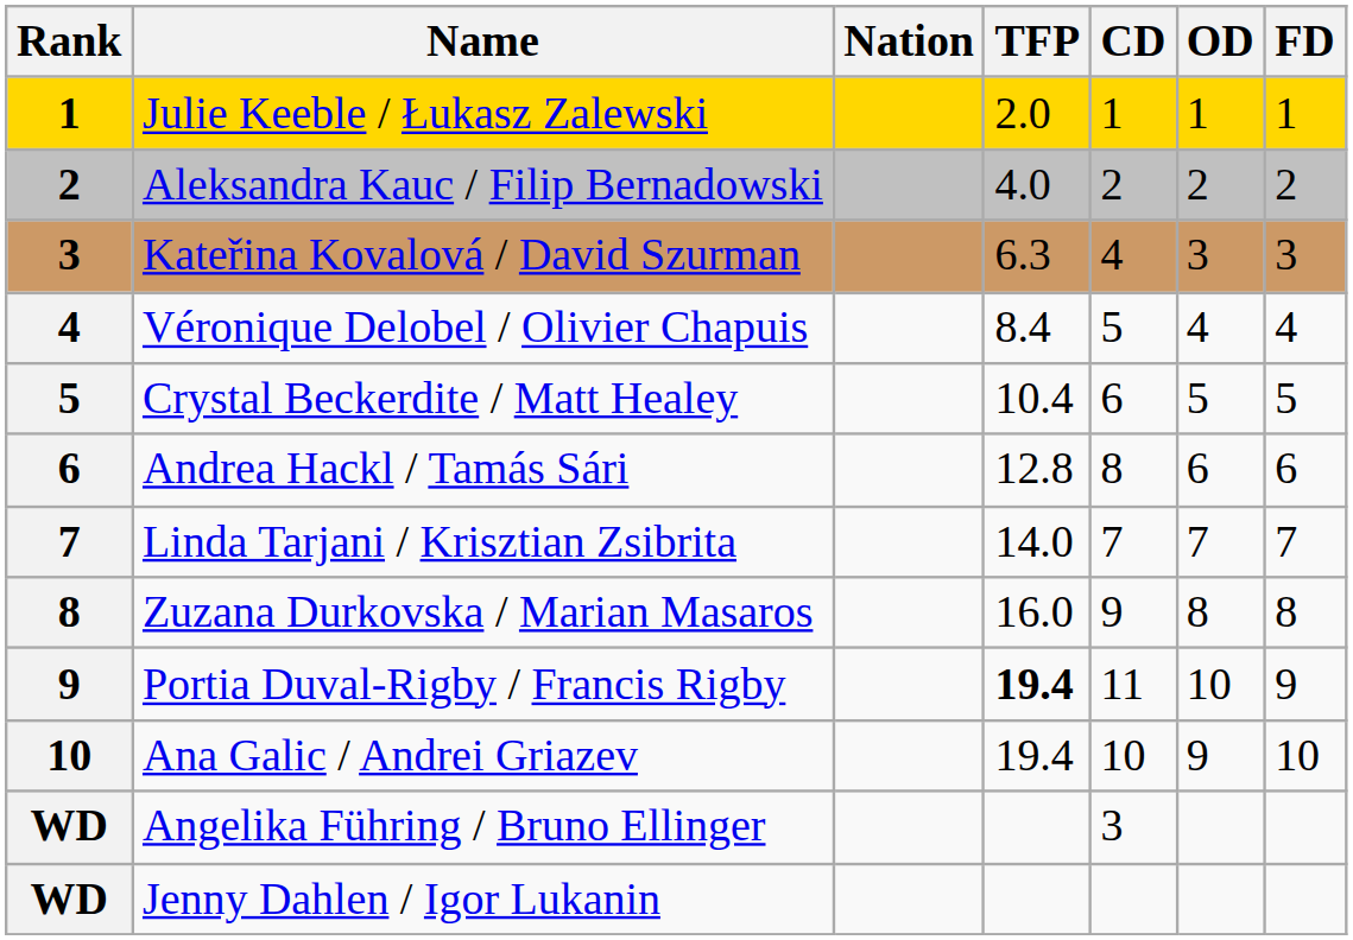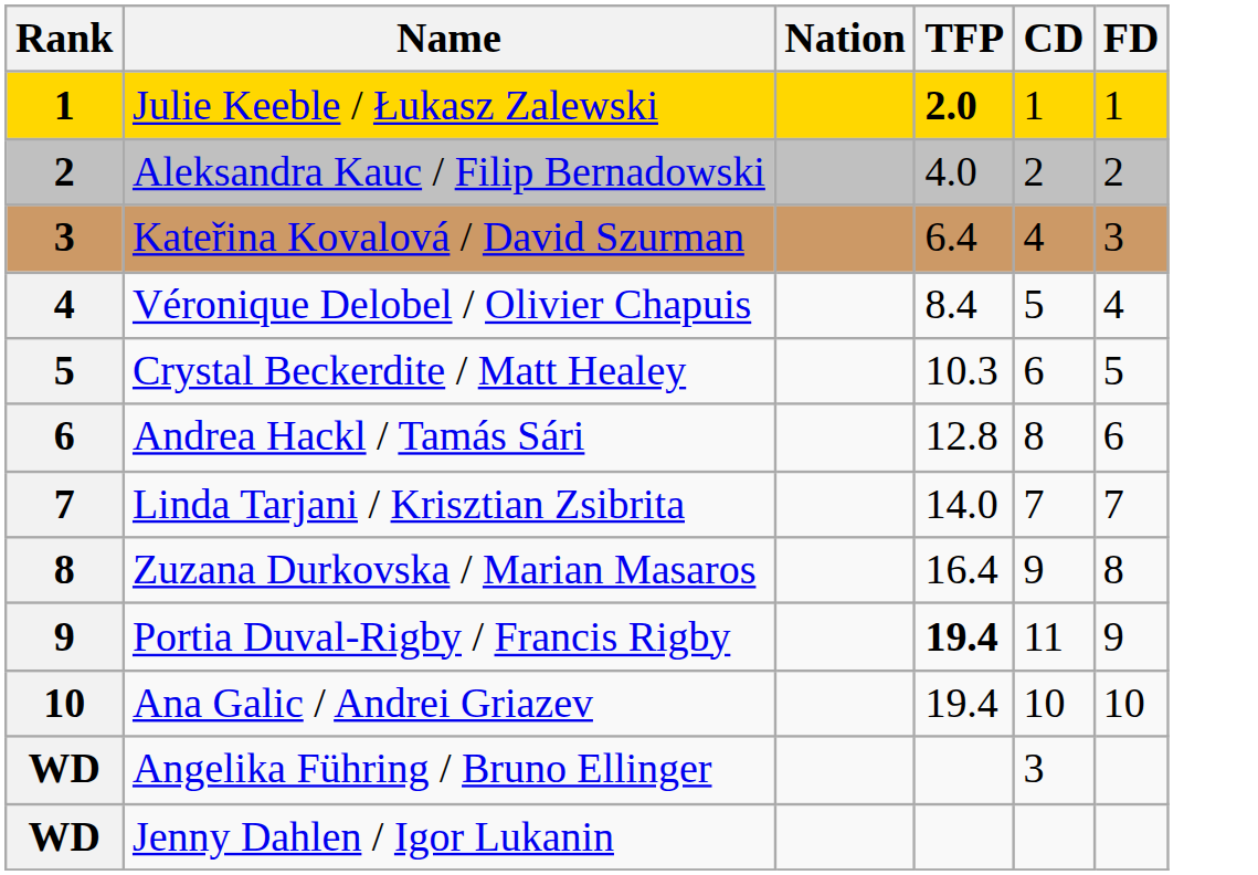- column: OD | 1 | 2 | 3 | 4 | 5 | 6 | 7 | 8 | 10 | 9
Julie Keeble / Łukasz Zalewski | TFP: normal -> bold
Kateřina Kovalová / David Szurman | TFP: 6.3 -> 6.4
Crystal Beckerdite / Matt Healey | TFP: 10.4 -> 10.3
Zuzana Durkovska / Marian Masaros | TFP: 16.0 -> 16.4
